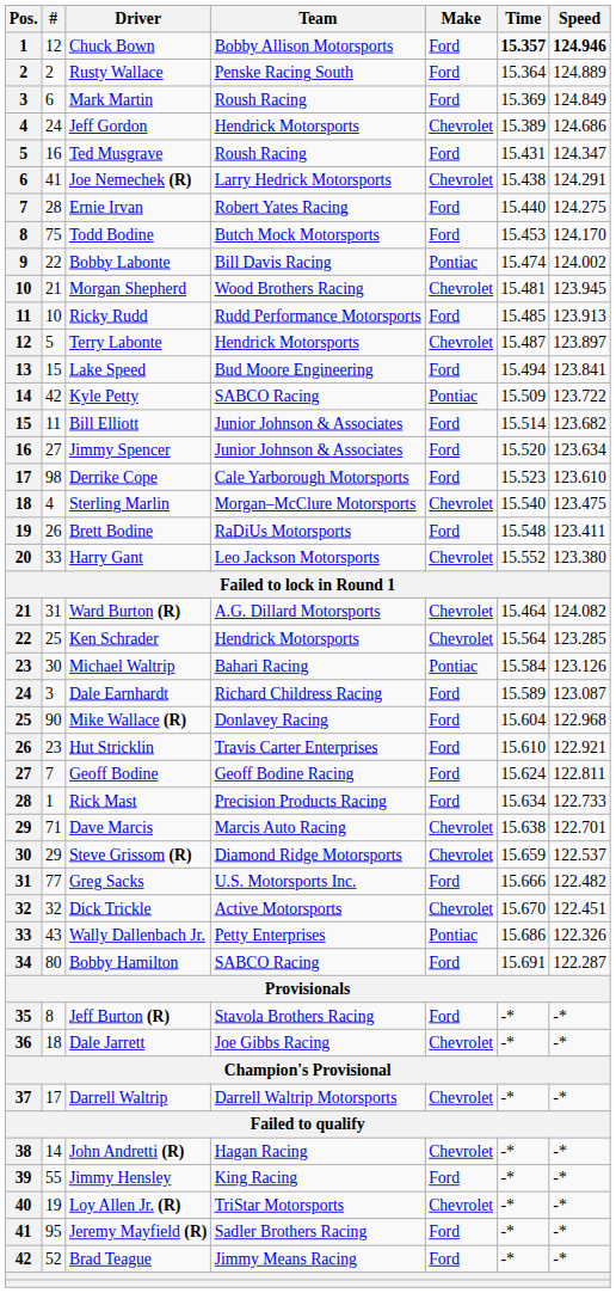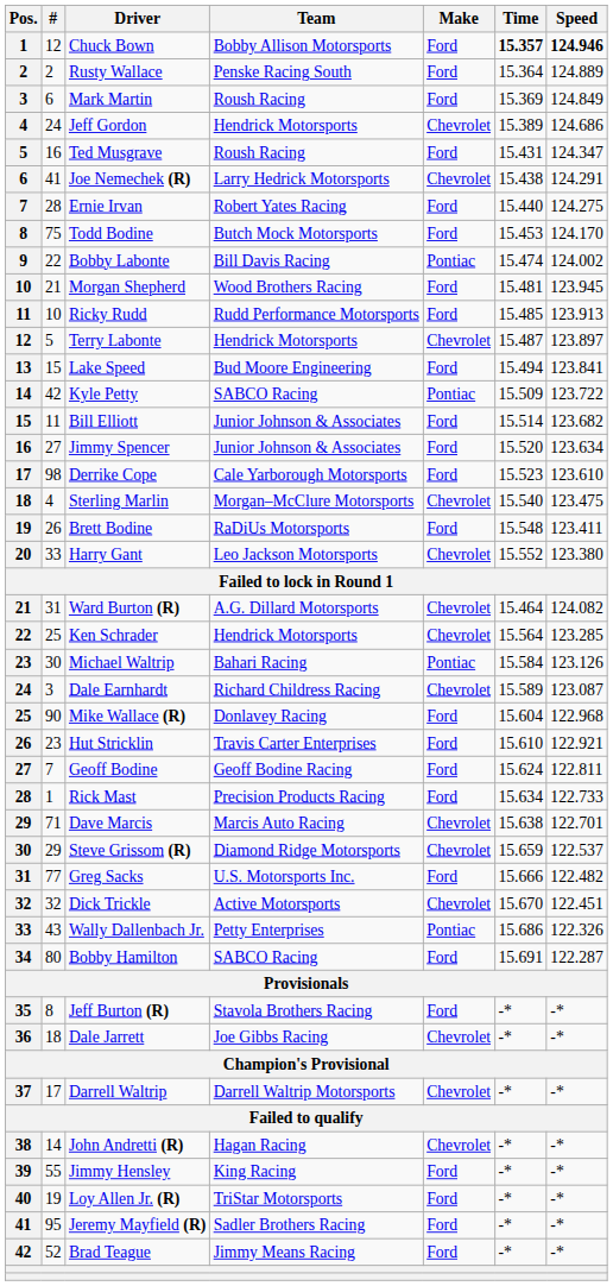Morgan Shepherd | Make: Chevrolet -> Ford
Dale Earnhardt | Make: Ford -> Chevrolet
Loy Allen Jr. (R) | Make: Chevrolet -> Ford
